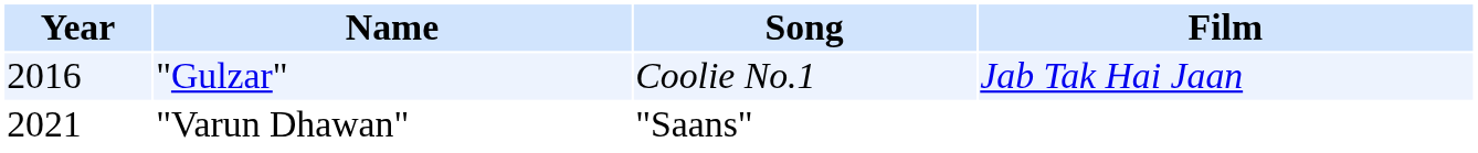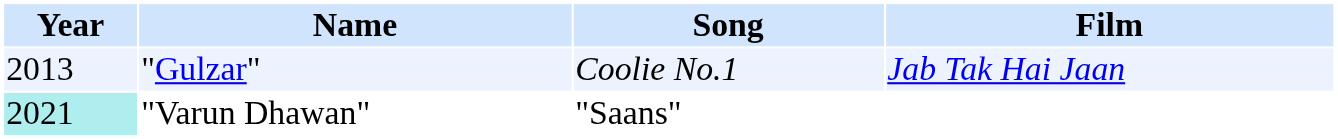"Gulzar" | Year: 2016 -> 2013
"Varun Dhawan" | Year: no background -> paleturquoise background
